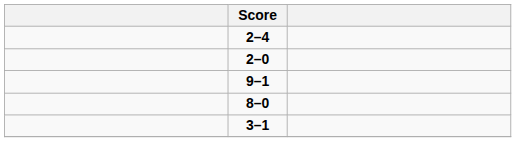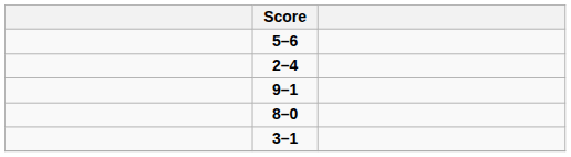+ row: 5–6
- row: 2–0
